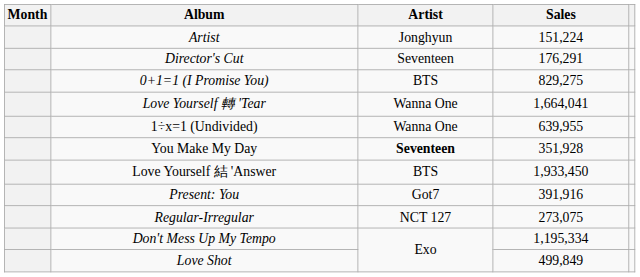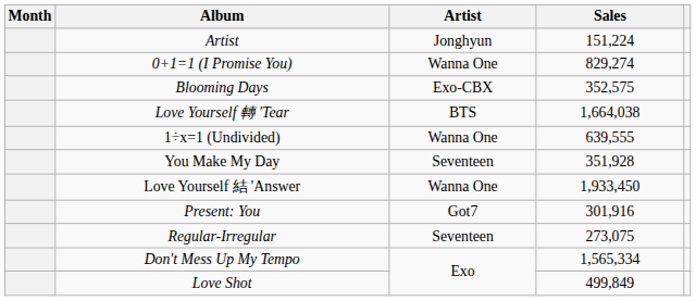- row: Director's Cut | Seventeen | 176,291
0+1=1 (I Promise You) | Artist: BTS -> Wanna One
0+1=1 (I Promise You) | Sales: 829,275 -> 829,274
+ row: Blooming Days | Exo-CBX | 352,575
Love Yourself 轉 'Tear | Artist: Wanna One -> BTS
Love Yourself 轉 'Tear | Sales: 1,664,041 -> 1,664,038
1÷x=1 (Undivided) | Sales: 639,955 -> 639,555
You Make My Day | Artist: bold -> normal
Love Yourself 結 'Answer | Artist: BTS -> Wanna One
Present: You | Sales: 391,916 -> 301,916
Regular-Irregular | Artist: NCT 127 -> Seventeen
Don't Mess Up My Tempo | Sales: 1,195,334 -> 1,565,334
